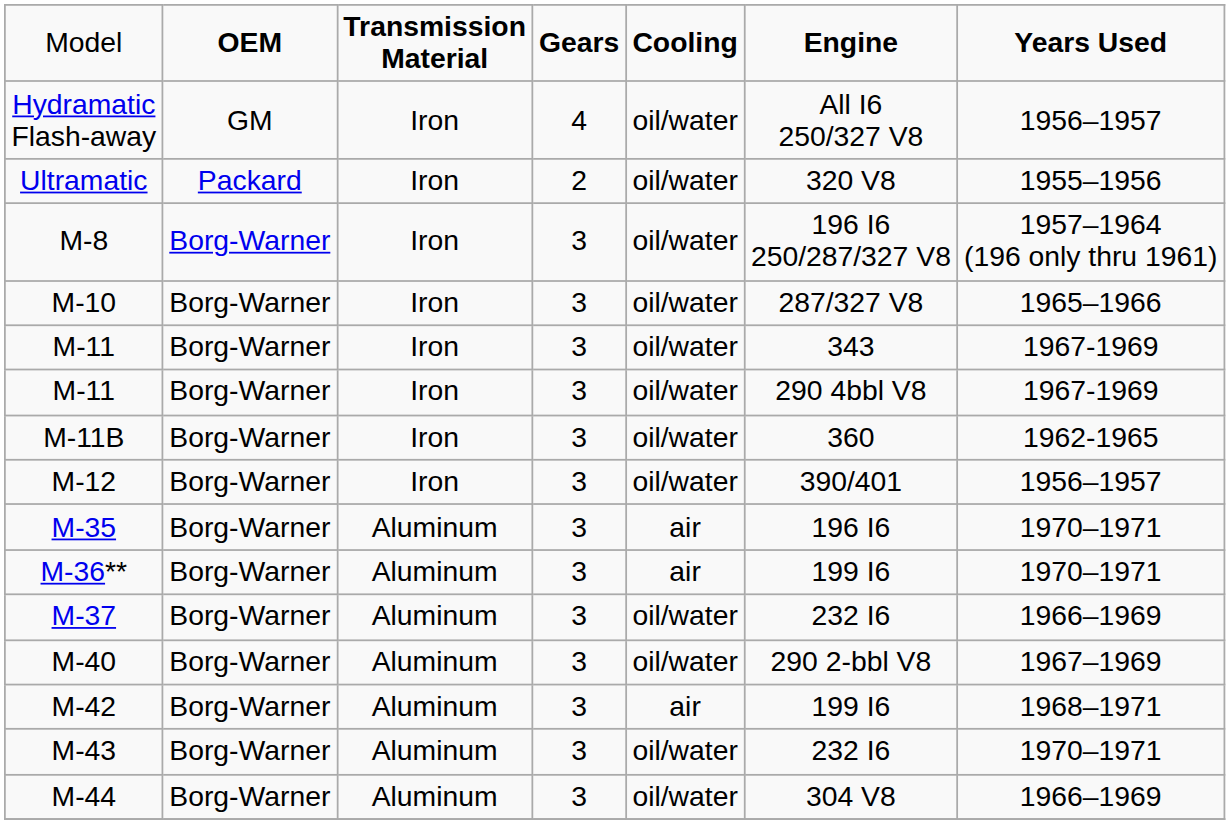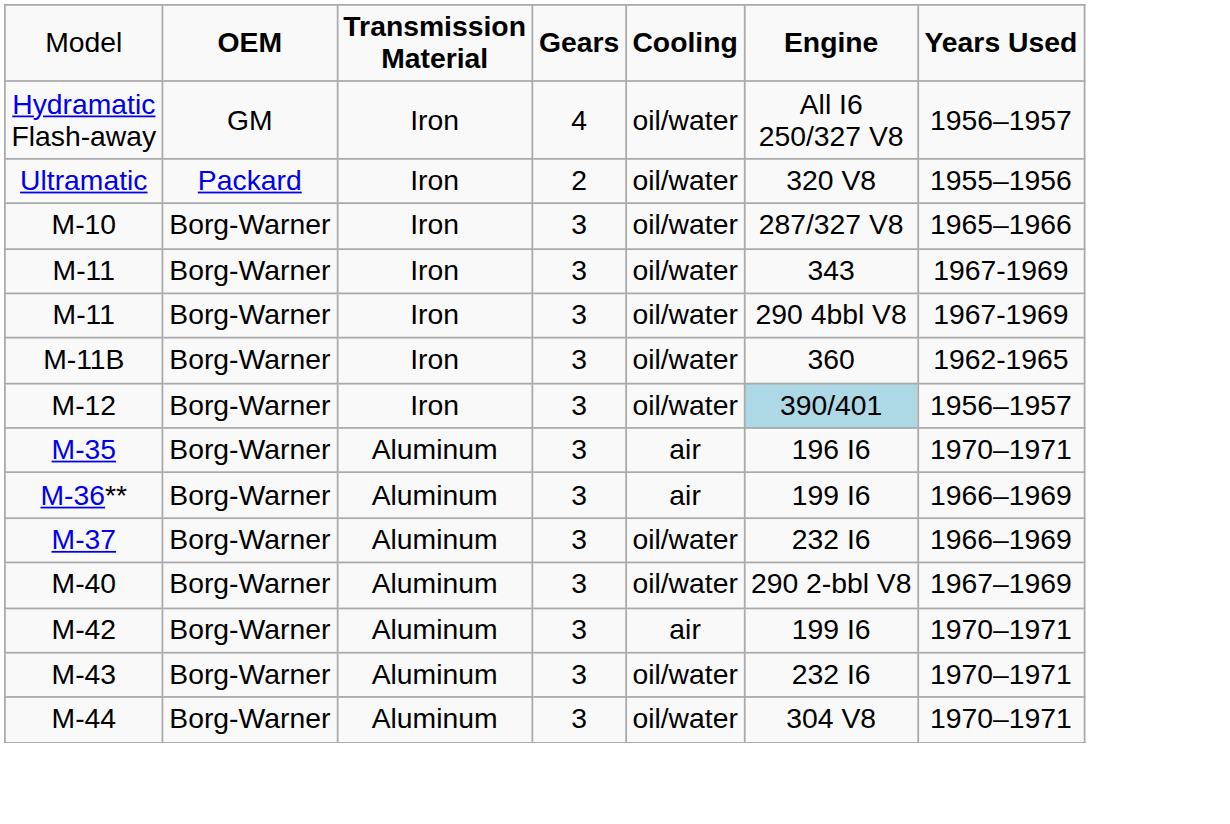- row: M-8 | Borg-Warner | Iron | 3 | oil/water | 196 I6 250/287/327 V8 | 1957–1964 (196 only thru 1961)
M-12 | column 6: no background -> lightblue background
M-36** | column 7: 1970–1971 -> 1966–1969
M-42 | column 7: 1968–1971 -> 1970–1971
M-44 | column 7: 1966–1969 -> 1970–1971
